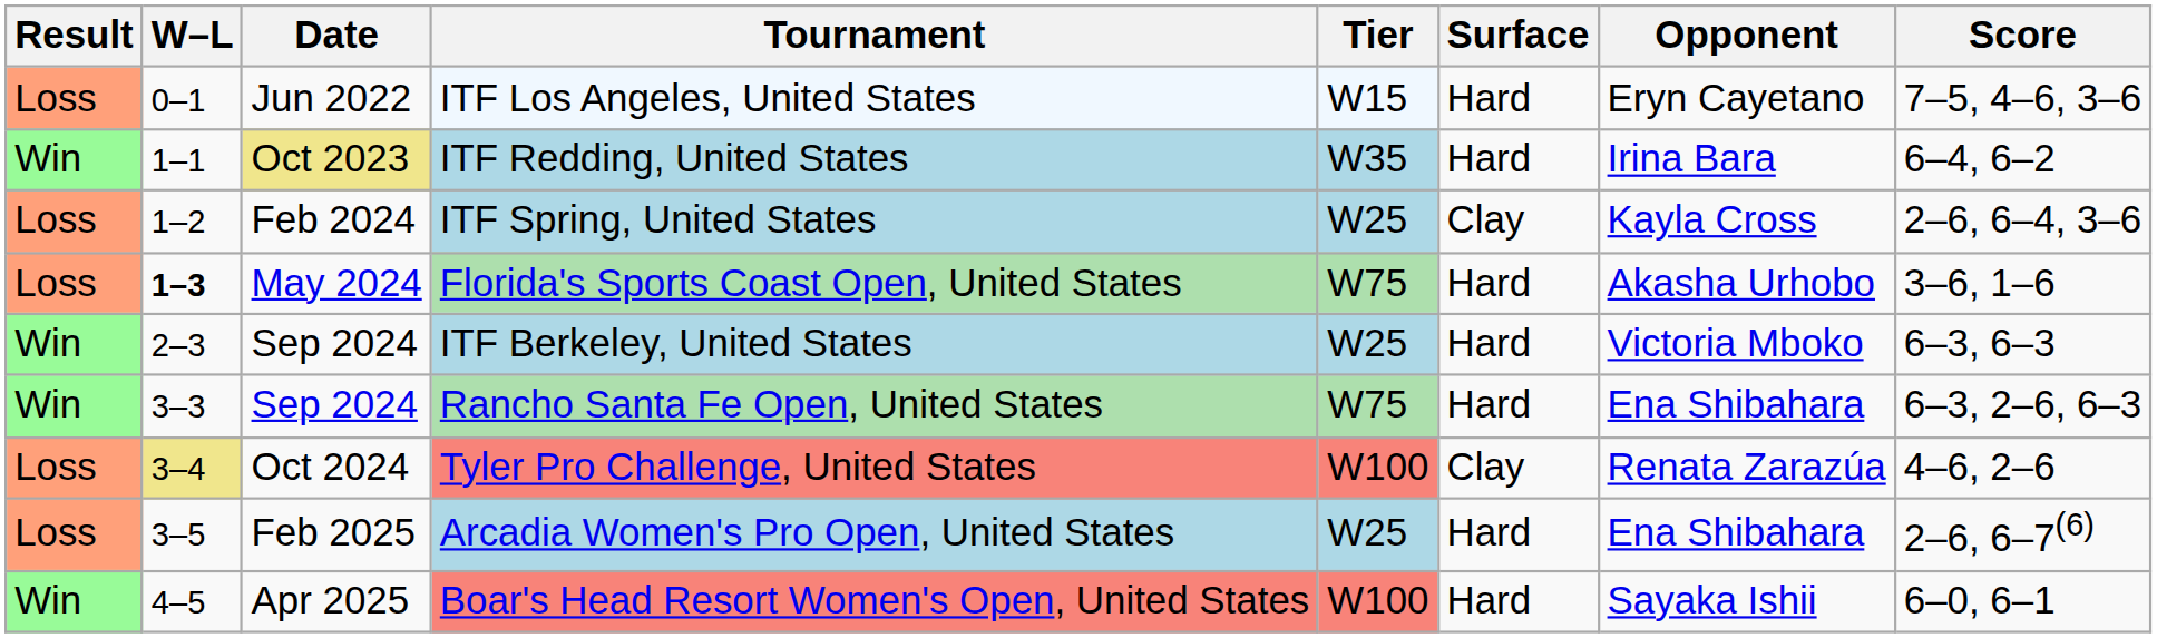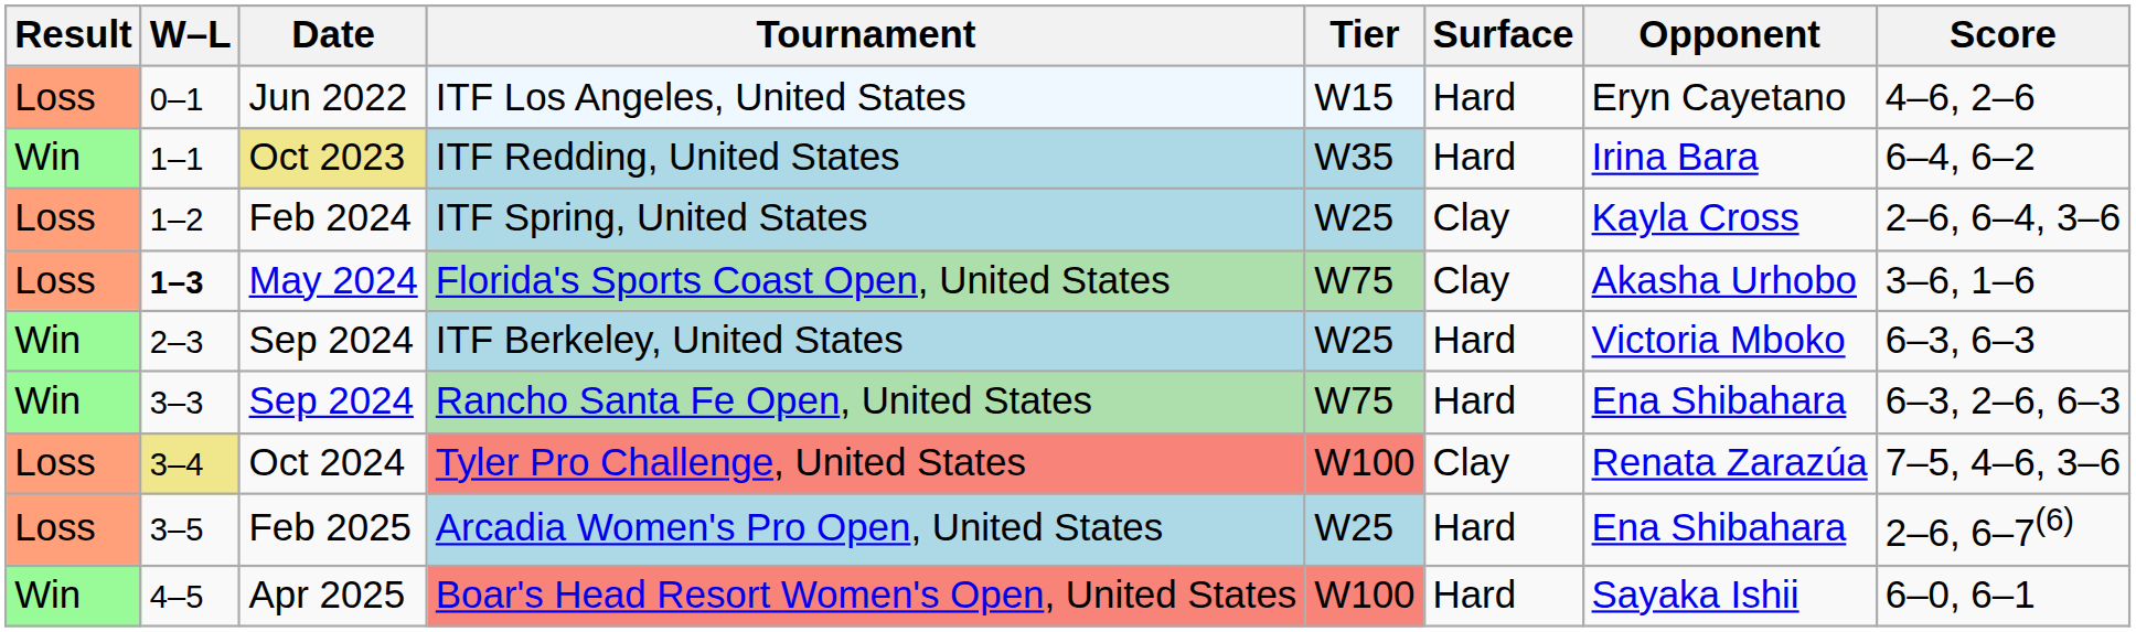ITF Los Angeles, United States | Score: 7–5, 4–6, 3–6 -> 4–6, 2–6
Florida's Sports Coast Open, United States | Surface: Hard -> Clay
Tyler Pro Challenge, United States | Score: 4–6, 2–6 -> 7–5, 4–6, 3–6
